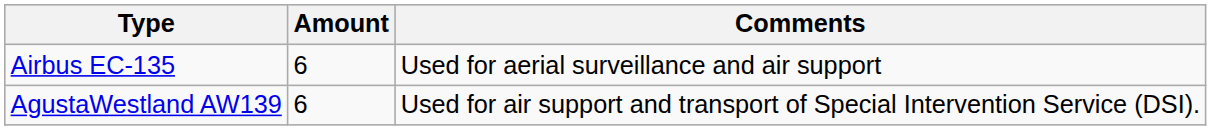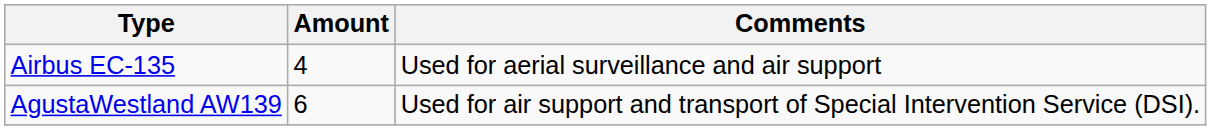Airbus EC-135 | Amount: 6 -> 4
